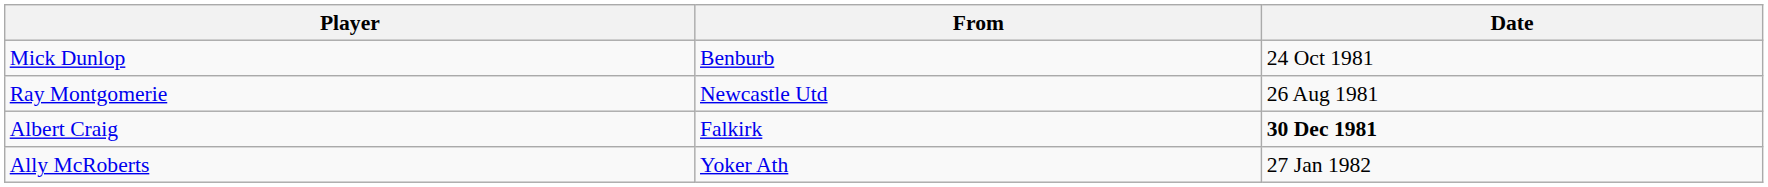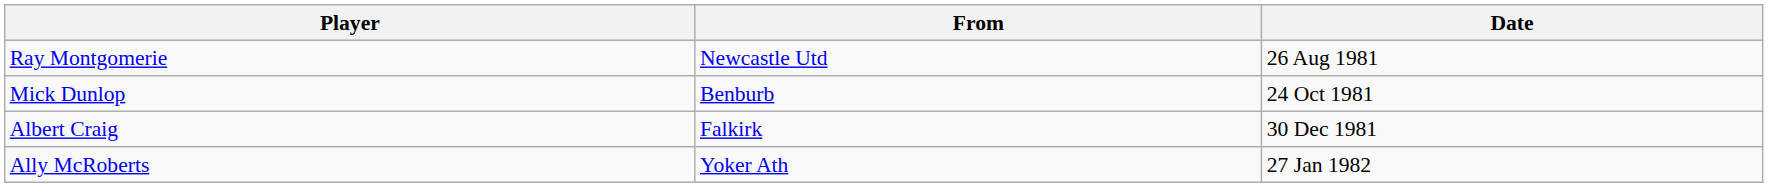rows swapped: Ray Montgomerie <-> Mick Dunlop
Albert Craig | Date: bold -> normal
